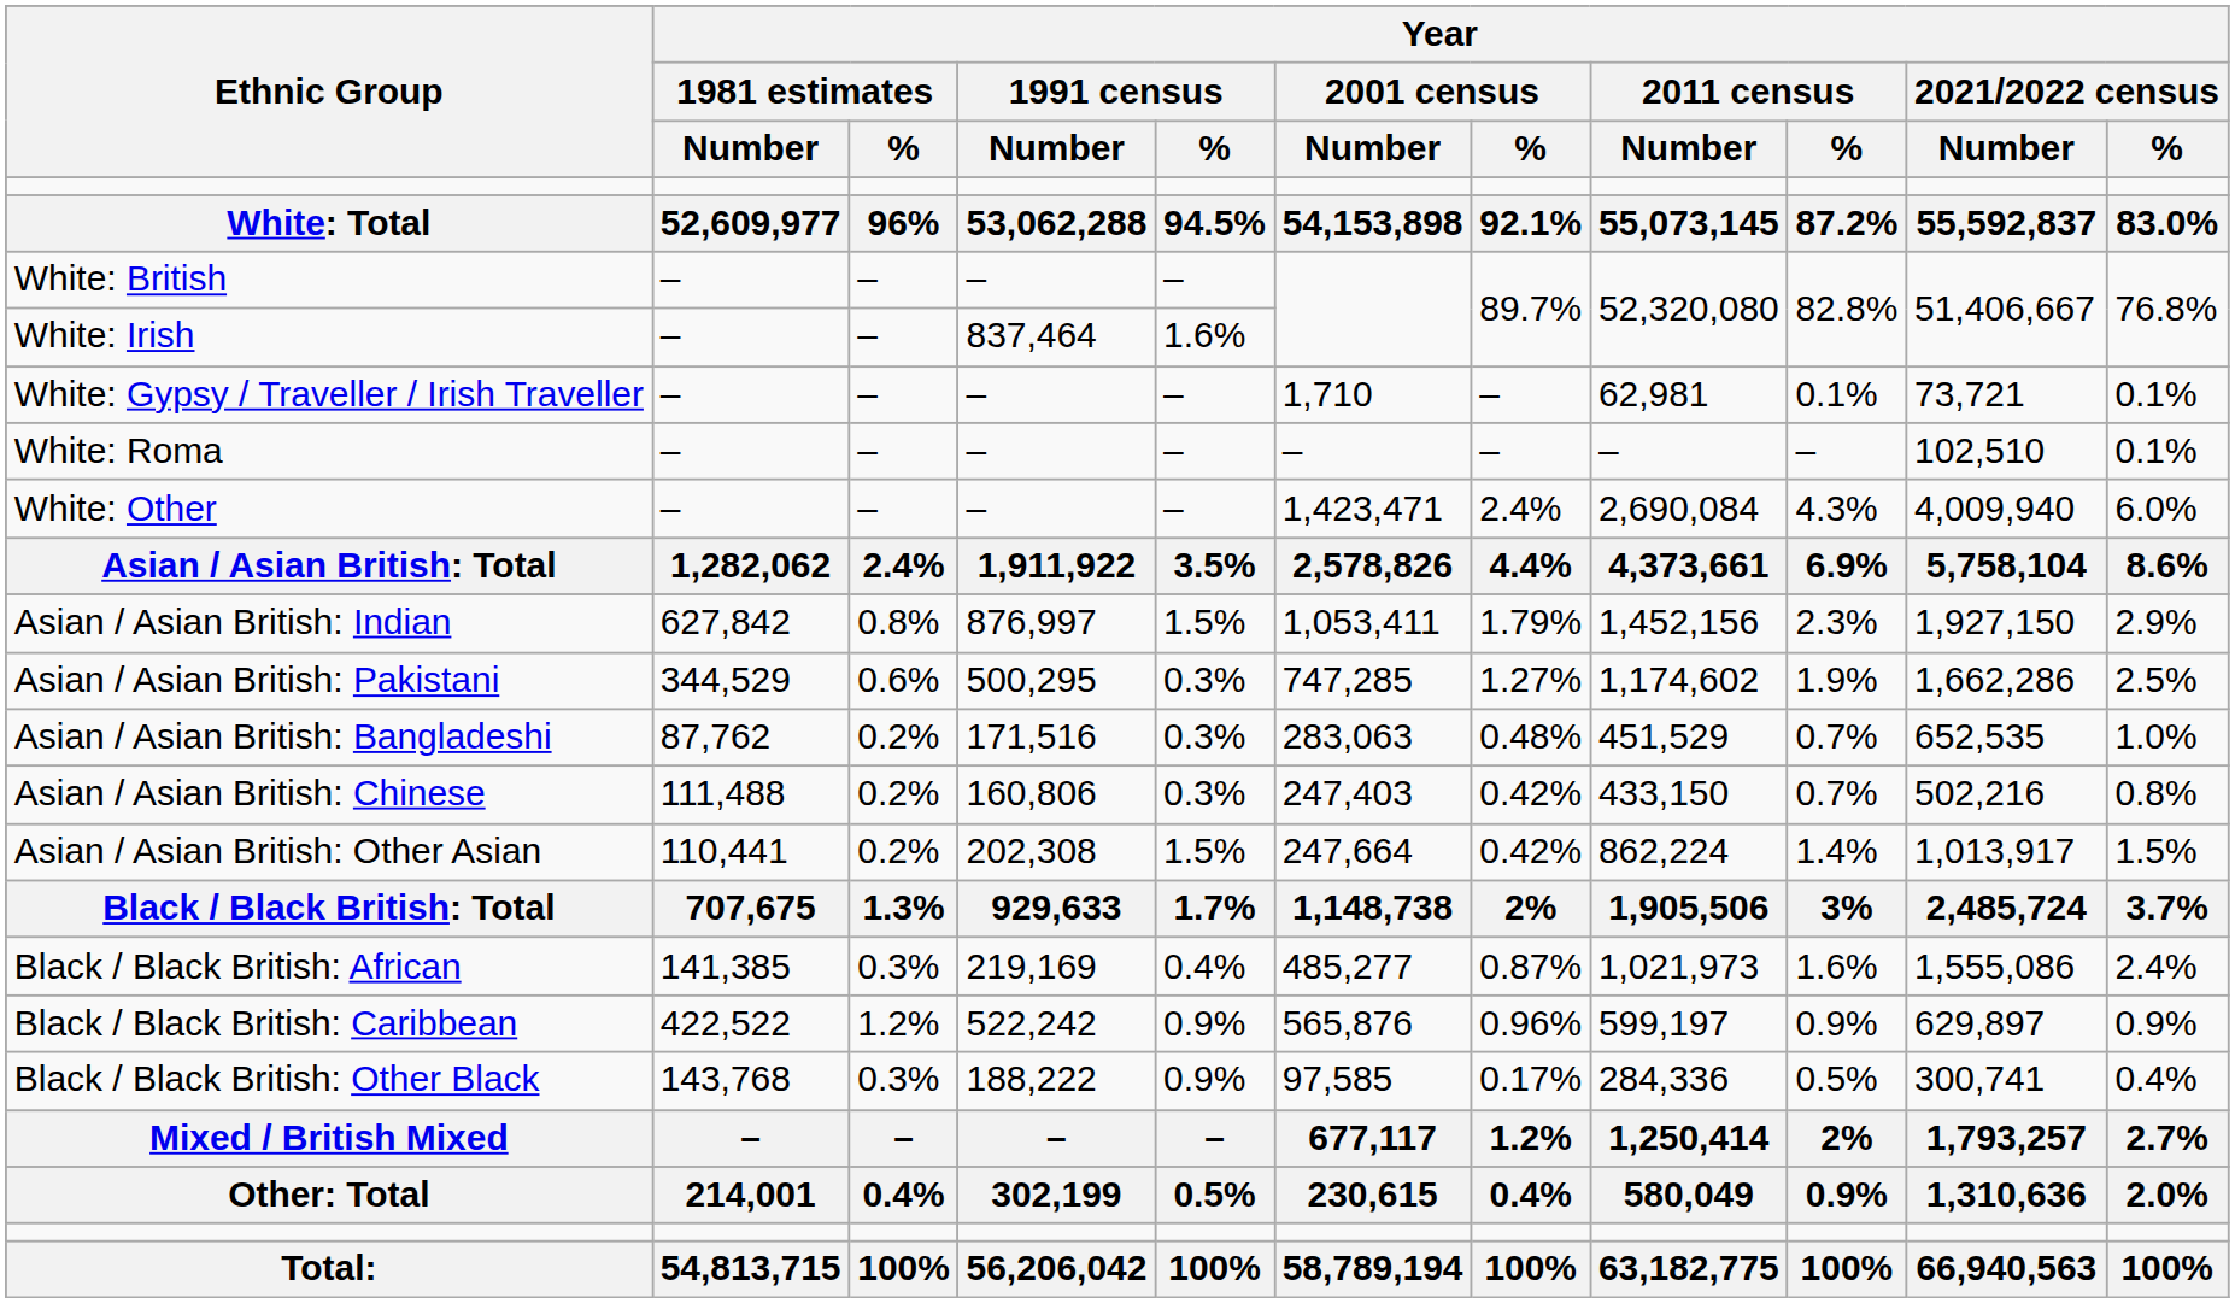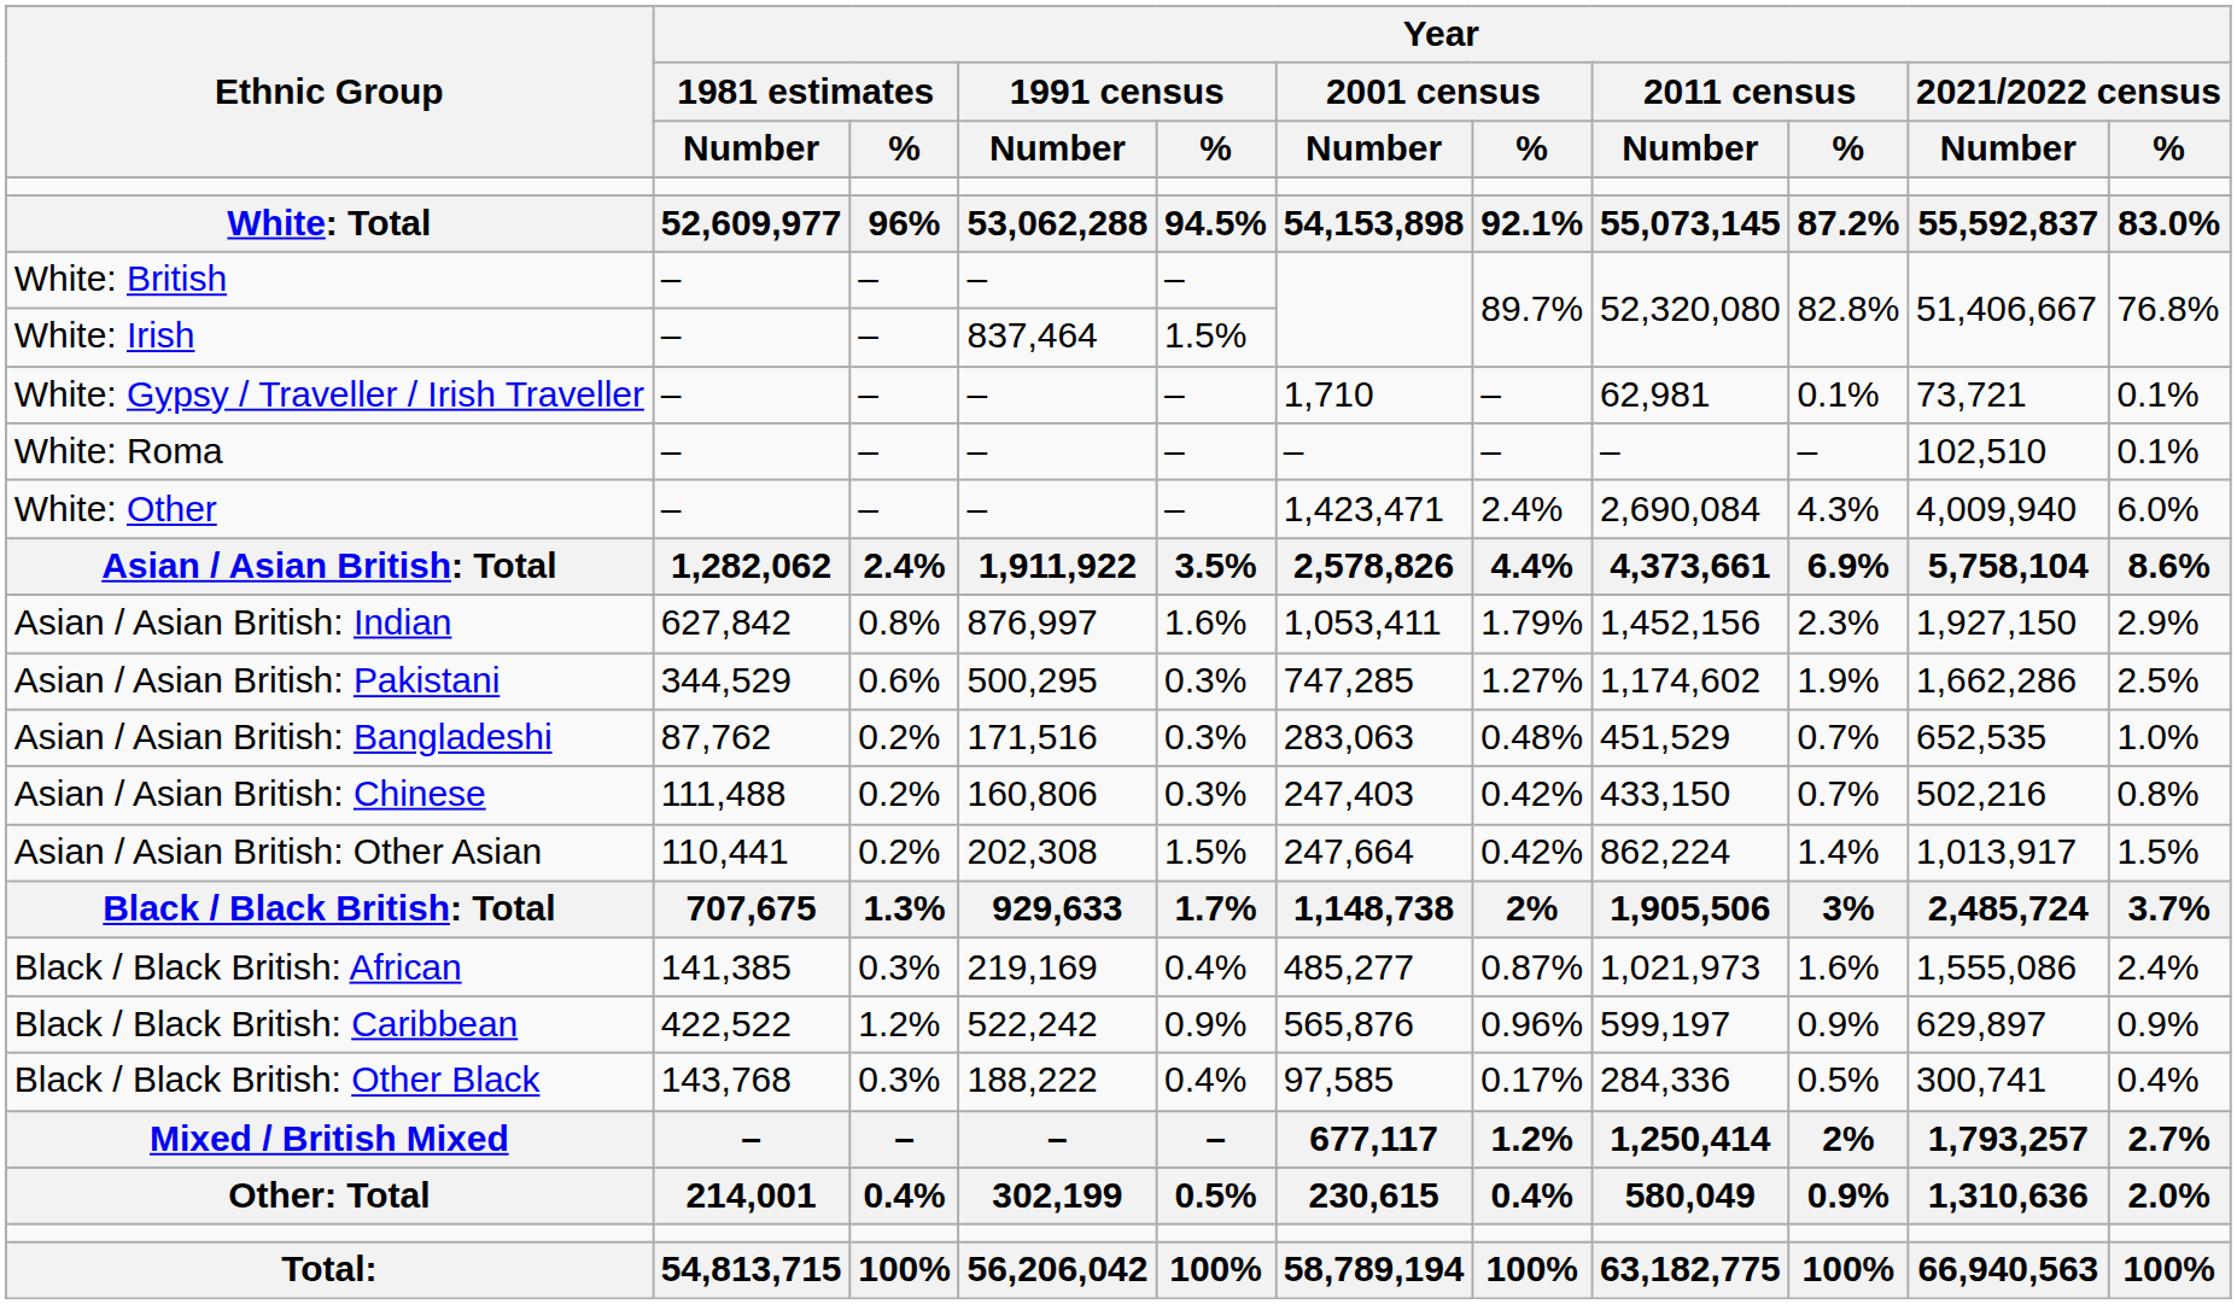White: Irish | Year / 1991 census / %: 1.6% -> 1.5%
Asian / Asian British: Indian | Year / 1991 census / %: 1.5% -> 1.6%
Black / Black British: Other Black | Year / 1991 census / %: 0.9% -> 0.4%
